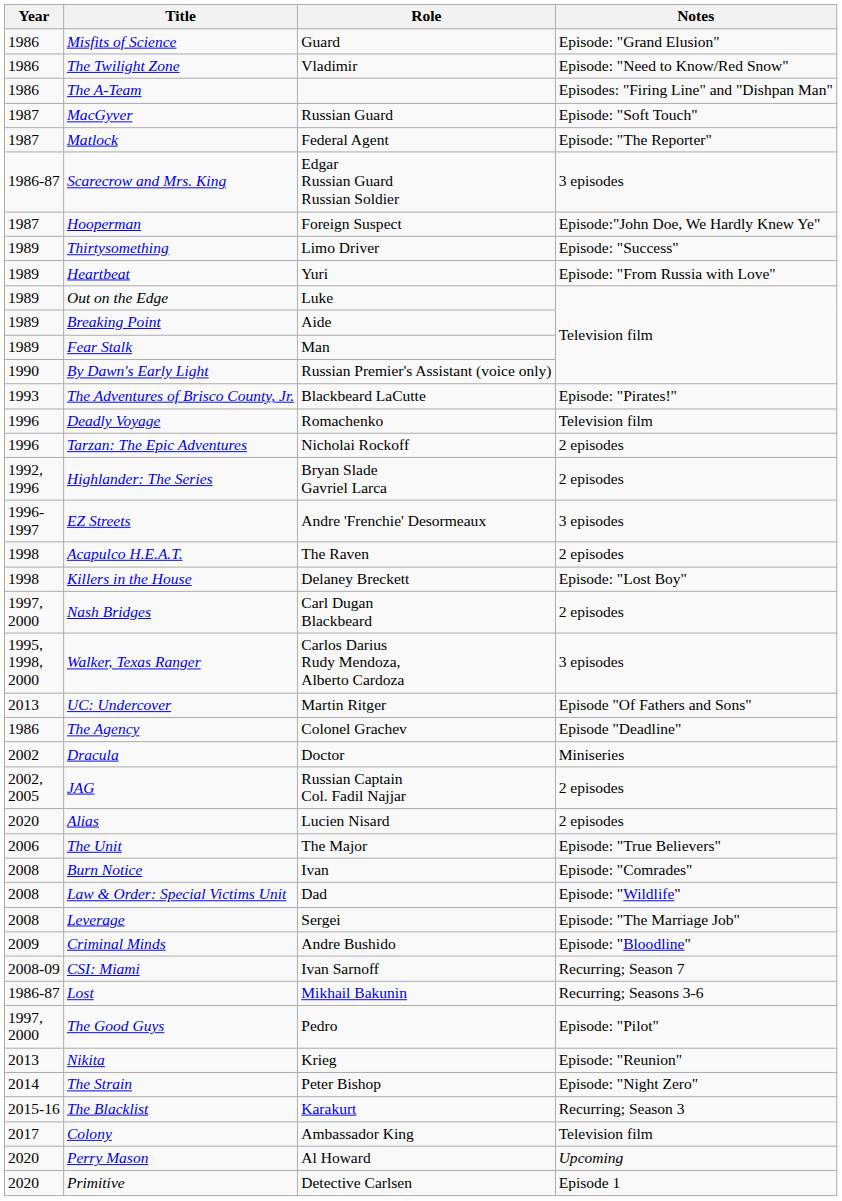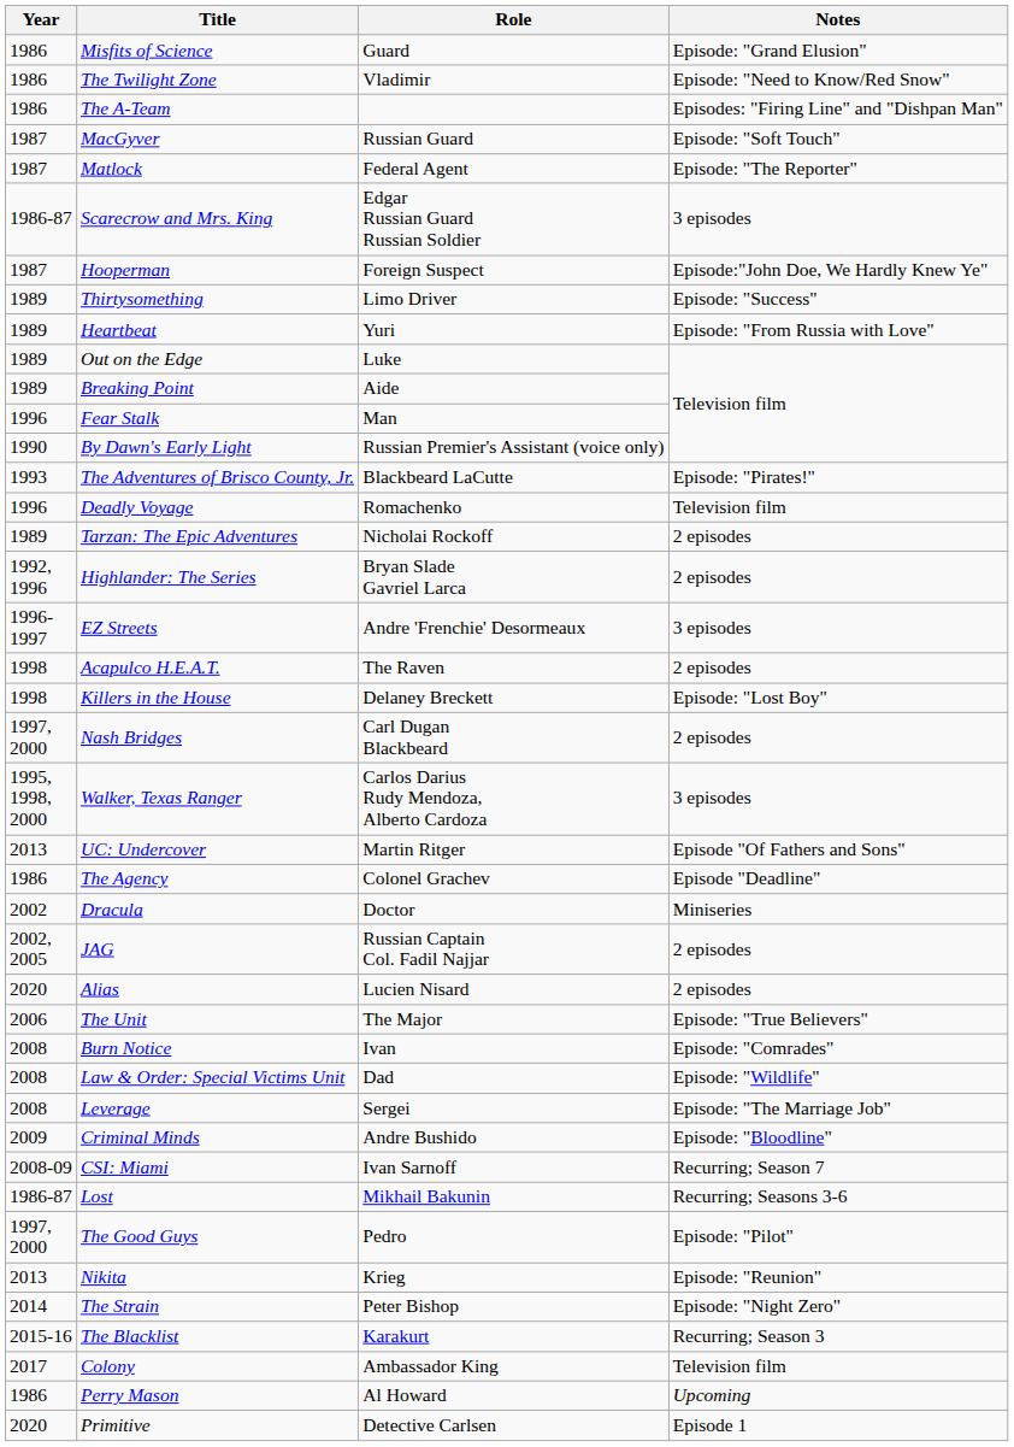Fear Stalk | Year: 1989 -> 1996
Tarzan: The Epic Adventures | Year: 1996 -> 1989
Perry Mason | Year: 2020 -> 1986
